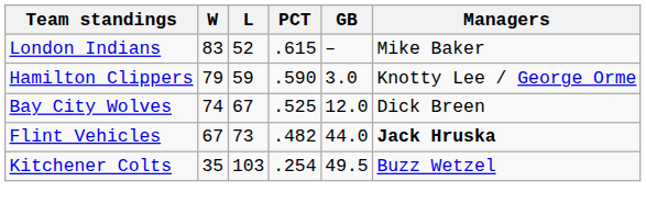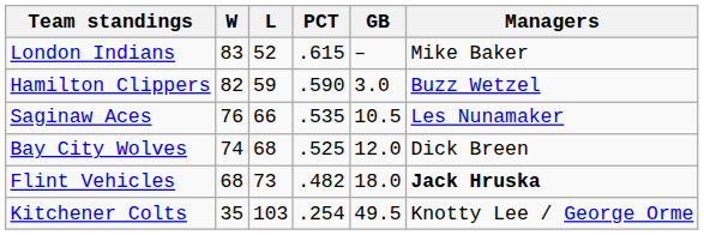Hamilton Clippers | W: 79 -> 82
Hamilton Clippers | Managers: Knotty Lee / George Orme -> Buzz Wetzel
+ row: Saginaw Aces | 76 | 66 | .535 | 10.5 | Les Nunamaker
Bay City Wolves | L: 67 -> 68
Flint Vehicles | W: 67 -> 68
Flint Vehicles | GB: 44.0 -> 18.0
Kitchener Colts | Managers: Buzz Wetzel -> Knotty Lee / George Orme
